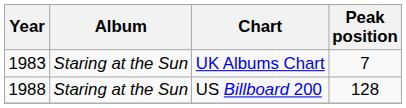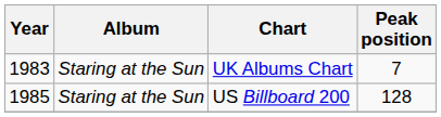US Billboard 200 | Year: 1988 -> 1985
